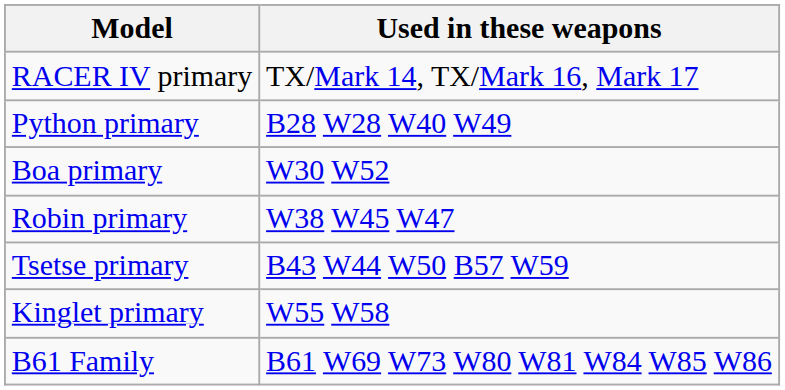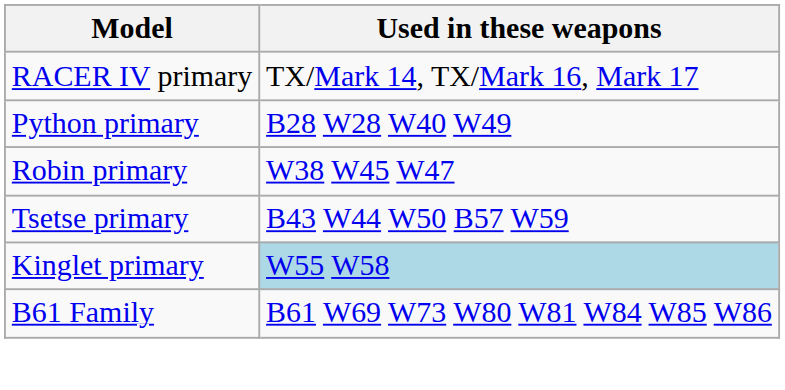- row: Boa primary | W30 W52
Kinglet primary | Used in these weapons: no background -> lightblue background
